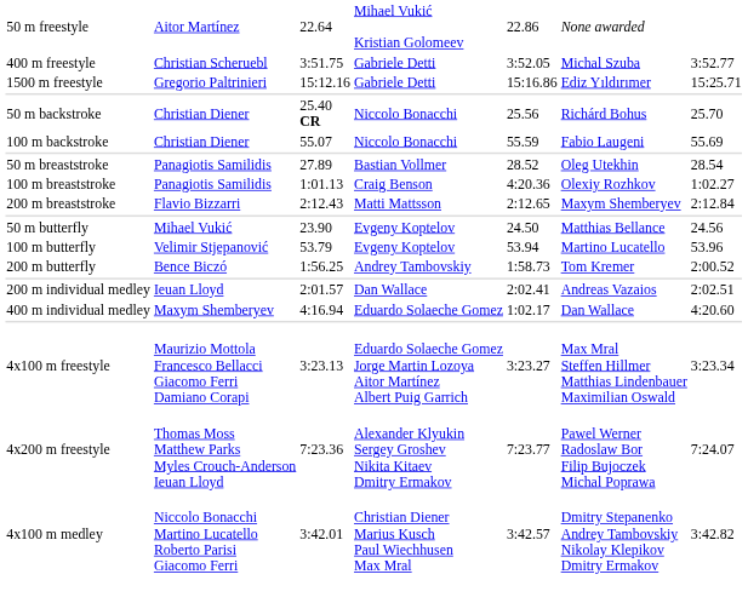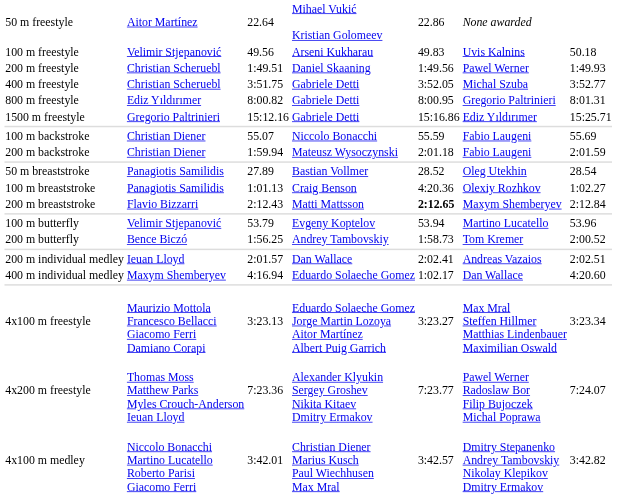+ row: 100 m freestyle | Velimir Stjepanović | 49.56 | Arseni Kukharau | 49.83 | Uvis Kalnins | 50.18
+ row: 200 m freestyle | Christian Scheruebl | 1:49.51 | Daniel Skaaning | 1:49.56 | Pawel Werner | 1:49.93
+ row: 800 m freestyle | Ediz Yıldırımer | 8:00.82 | Gabriele Detti | 8:00.95 | Gregorio Paltrinieri | 8:01.31
- row: 50 m backstroke | Christian Diener | 25.40 CR | Niccolo Bonacchi | 25.56 | Richárd Bohus | 25.70
+ row: 200 m backstroke | Christian Diener | 1:59.94 | Mateusz Wysoczynski | 2:01.18 | Fabio Laugeni | 2:01.59
200 m breaststroke | column 5: normal -> bold
- row: 50 m butterfly | Mihael Vukić | 23.90 | Evgeny Koptelov | 24.50 | Matthias Bellance | 24.56
